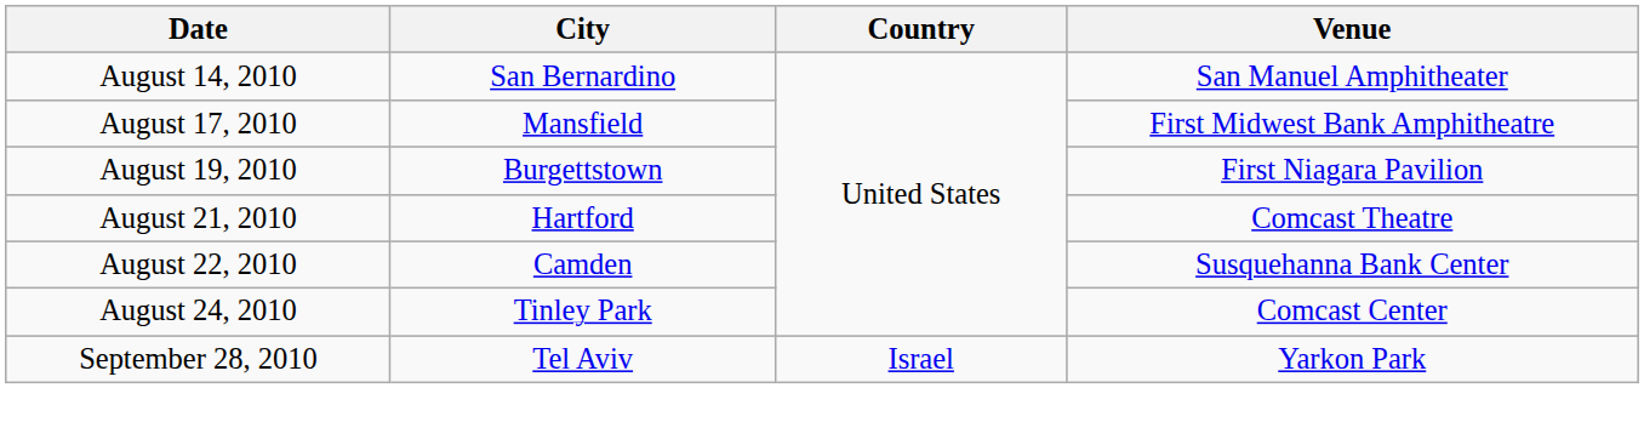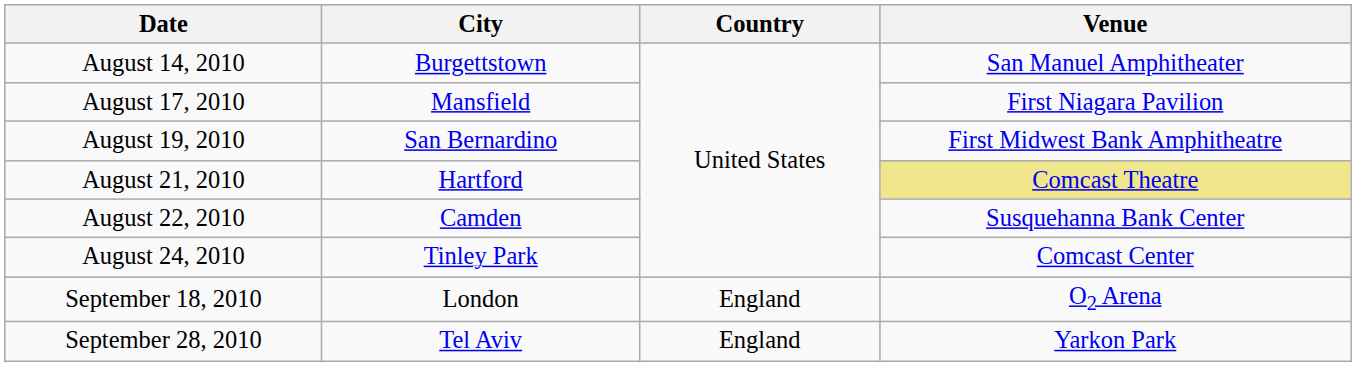August 14, 2010 | City: San Bernardino -> Burgettstown
August 17, 2010 | Venue: First Midwest Bank Amphitheatre -> First Niagara Pavilion
August 19, 2010 | City: Burgettstown -> San Bernardino
August 19, 2010 | Venue: First Niagara Pavilion -> First Midwest Bank Amphitheatre
August 21, 2010 | Venue: no background -> khaki background
+ row: September 18, 2010 | London | England | O2 Arena
September 28, 2010 | Country: Israel -> England
